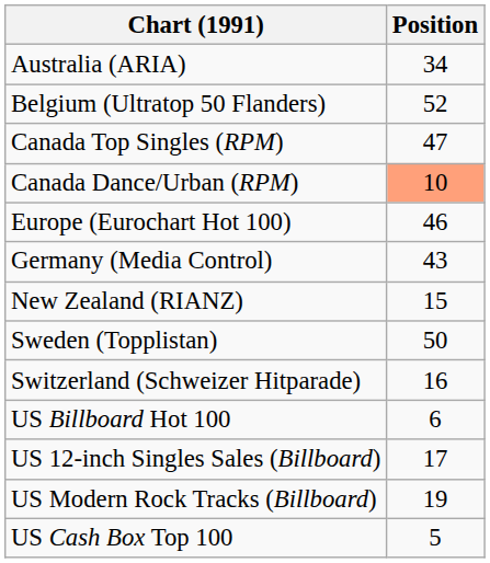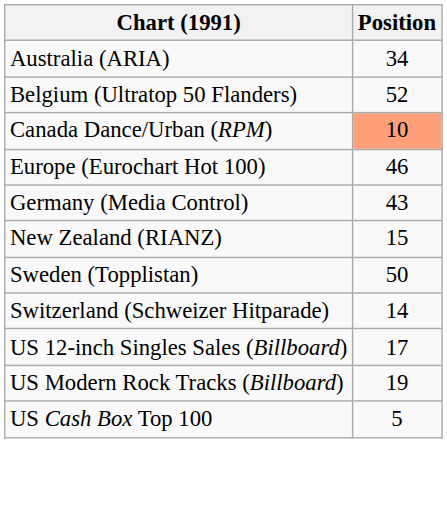- row: Canada Top Singles (RPM) | 47
Switzerland (Schweizer Hitparade) | Position: 16 -> 14
- row: US Billboard Hot 100 | 6
